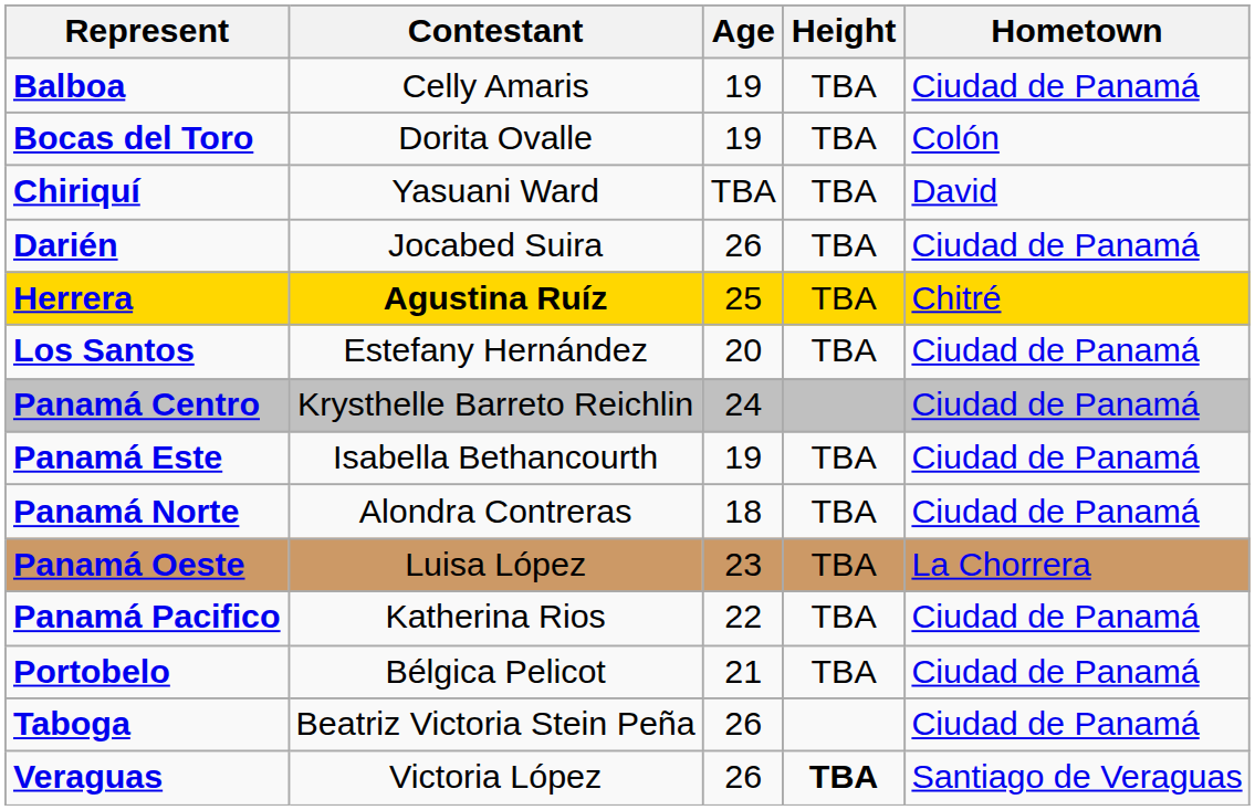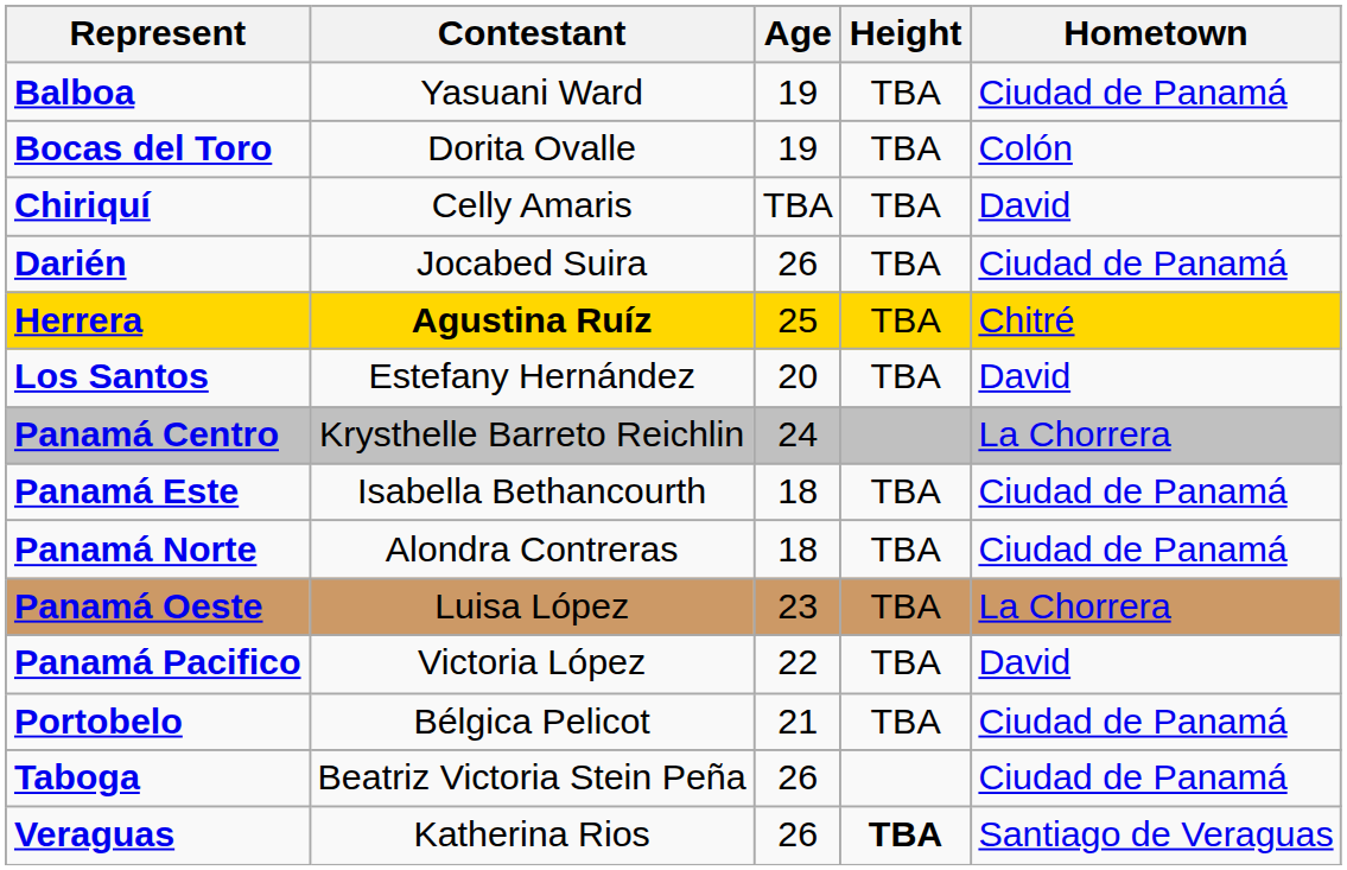Balboa | Contestant: Celly Amaris -> Yasuani Ward
Chiriquí | Contestant: Yasuani Ward -> Celly Amaris
Los Santos | Hometown: Ciudad de Panamá -> David
Panamá Centro | Hometown: Ciudad de Panamá -> La Chorrera
Panamá Este | Age: 19 -> 18
Panamá Pacifico | Contestant: Katherina Rios -> Victoria López
Panamá Pacifico | Hometown: Ciudad de Panamá -> David
Veraguas | Contestant: Victoria López -> Katherina Rios
